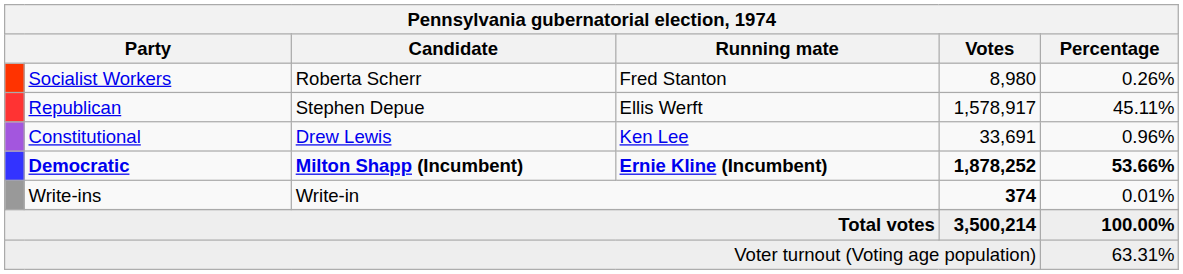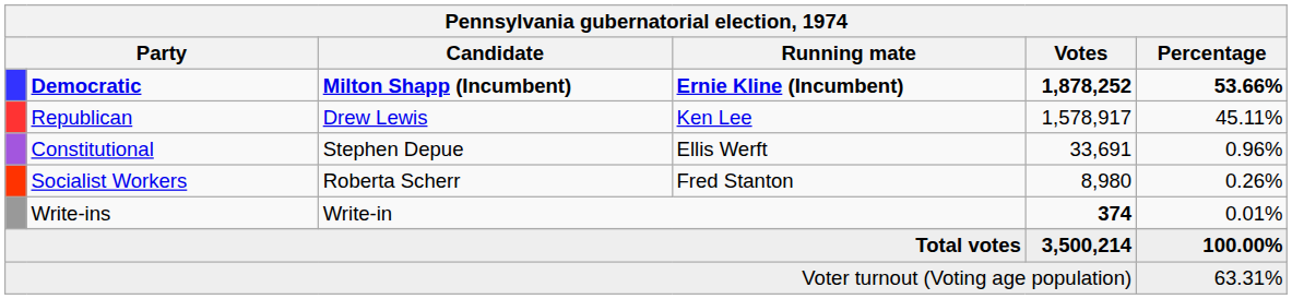rows swapped: Democratic <-> Socialist Workers
Republican | Candidate: Stephen Depue -> Drew Lewis
Republican | Running mate: Ellis Werft -> Ken Lee
Constitutional | Candidate: Drew Lewis -> Stephen Depue
Constitutional | Running mate: Ken Lee -> Ellis Werft
